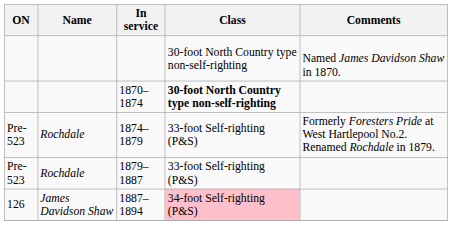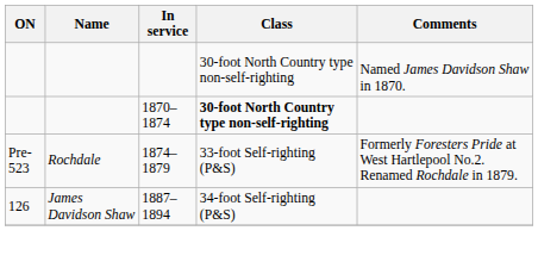- row: Pre-523 | Rochdale | 1879–1887 | 33-foot Self-righting (P&S)
1887–1894 | Class: pink background -> no background
